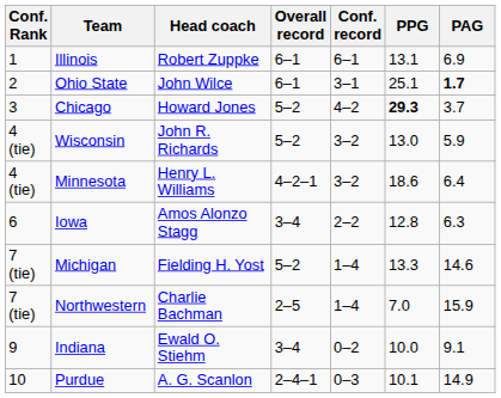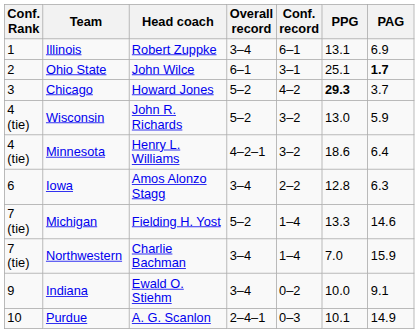Illinois | Overall record: 6–1 -> 3–4
Northwestern | Overall record: 2–5 -> 3–4
